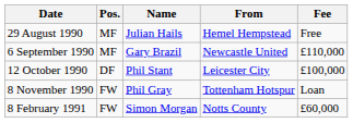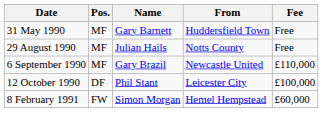+ row: 31 May 1990 | MF | Gary Barnett | Huddersfield Town | Free
29 August 1990 | From: Hemel Hempstead -> Notts County
- row: 8 November 1990 | FW | Phil Gray | Tottenham Hotspur | Loan
8 February 1991 | From: Notts County -> Hemel Hempstead
